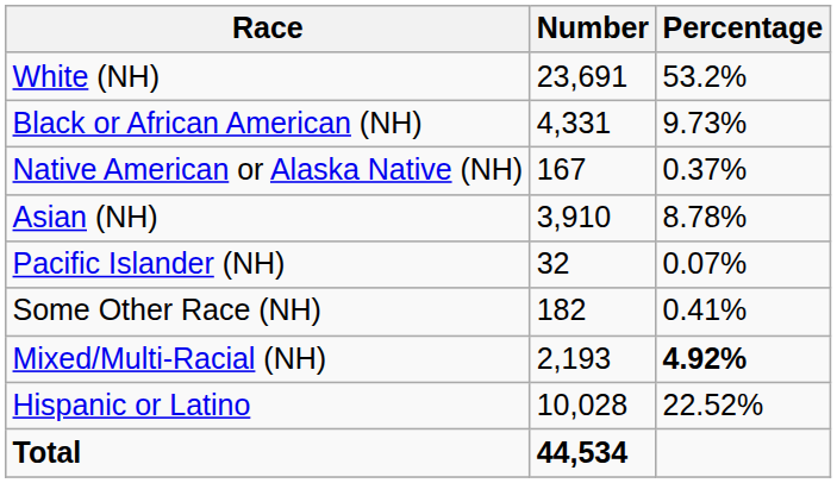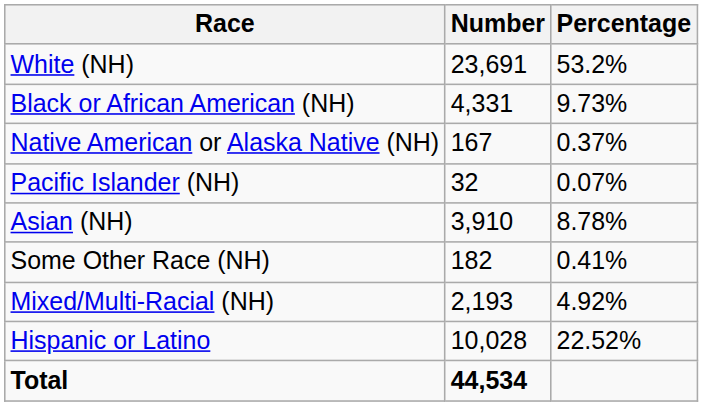rows swapped: Asian (NH) <-> Pacific Islander (NH)
Mixed/Multi-Racial (NH) | Percentage: bold -> normal
